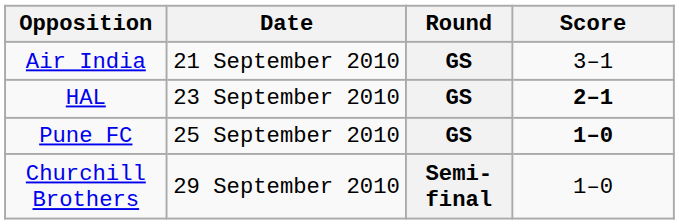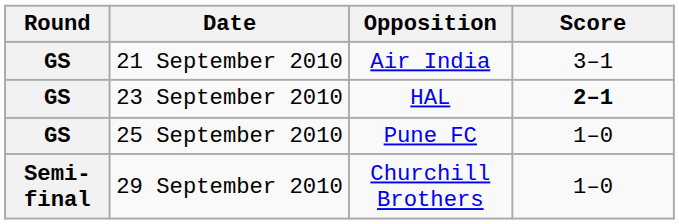columns swapped: Round <-> Opposition
25 September 2010 | Score: bold -> normal
